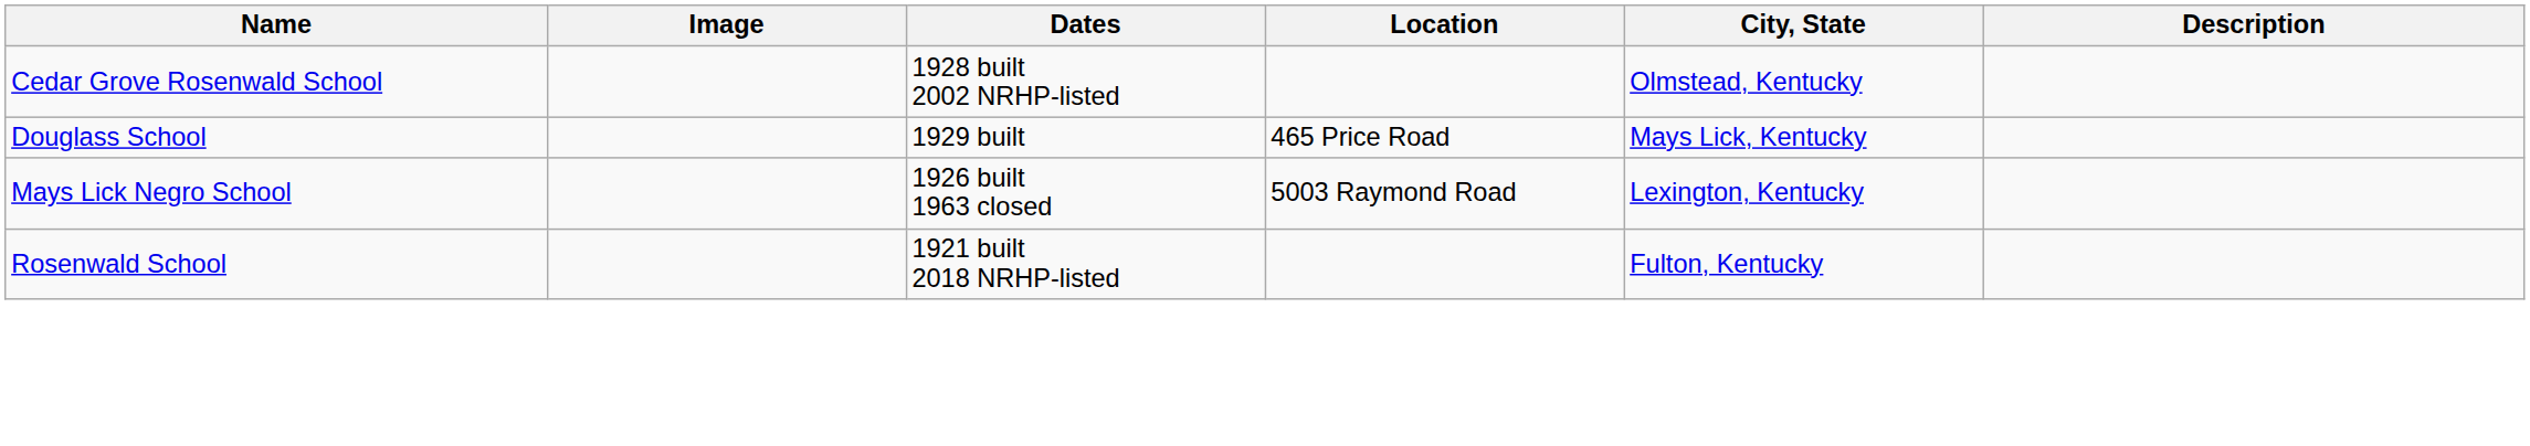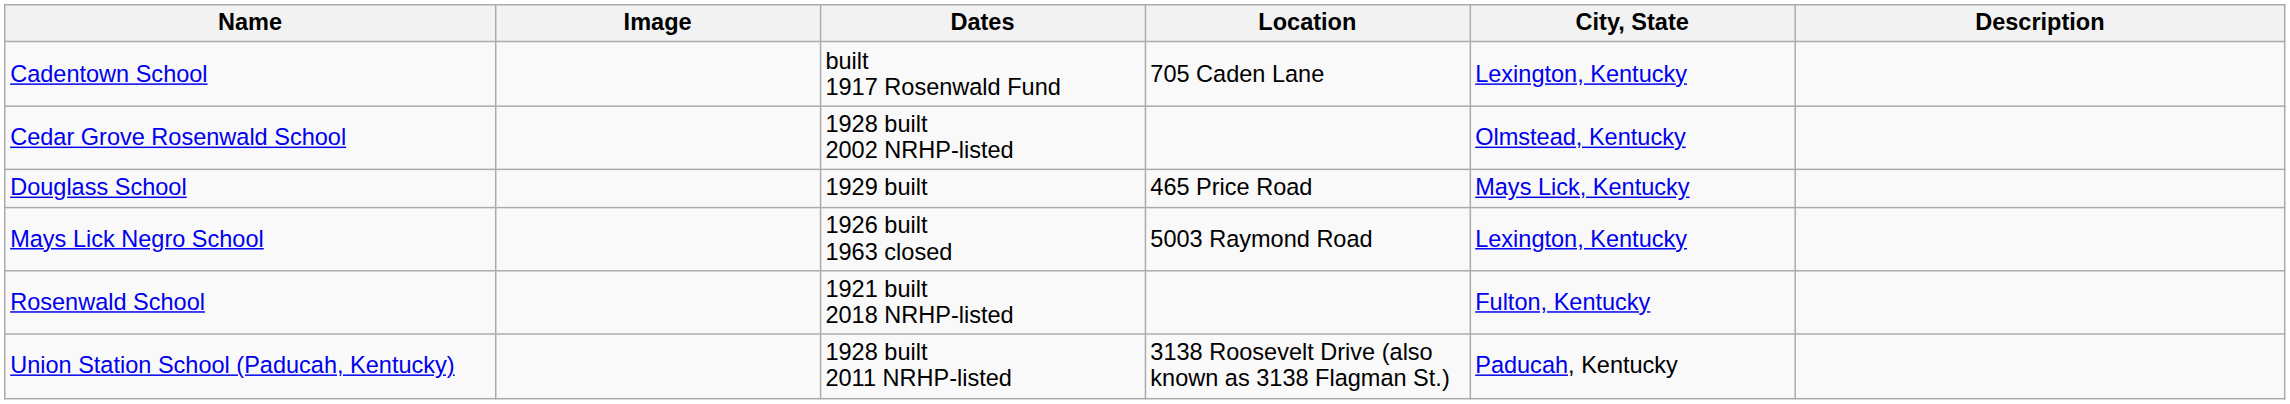+ row: Cadentown School | built 1917 Rosenwald Fund | 705 Caden Lane | Lexington, Kentucky
+ row: Union Station School (Paducah, Kentucky) | 1928 built 2011 NRHP-listed | 3138 Roosevelt Drive (also known as 3138 Flagman St.) | Paducah, Kentucky
